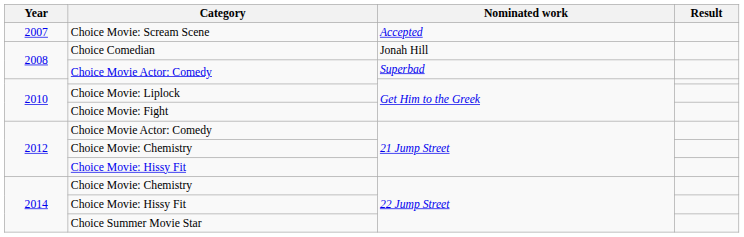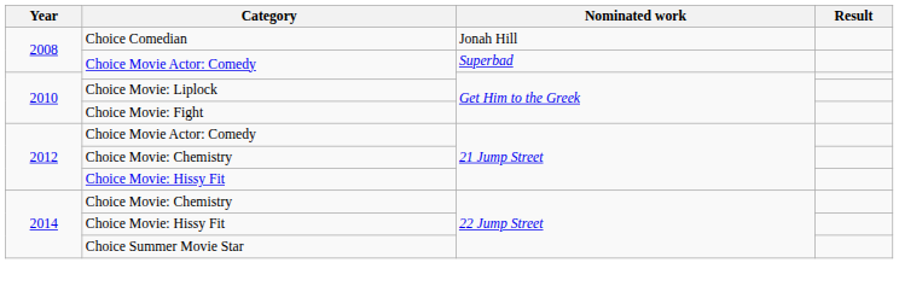- row: 2007 | Choice Movie: Scream Scene | Accepted
